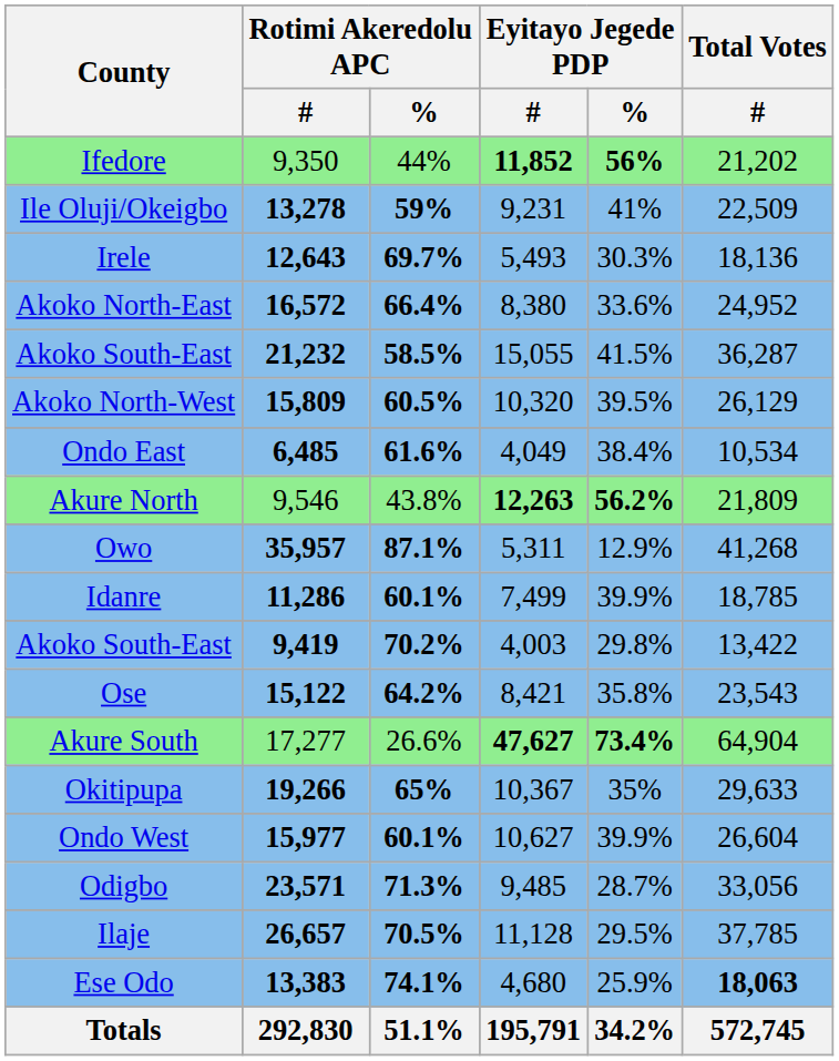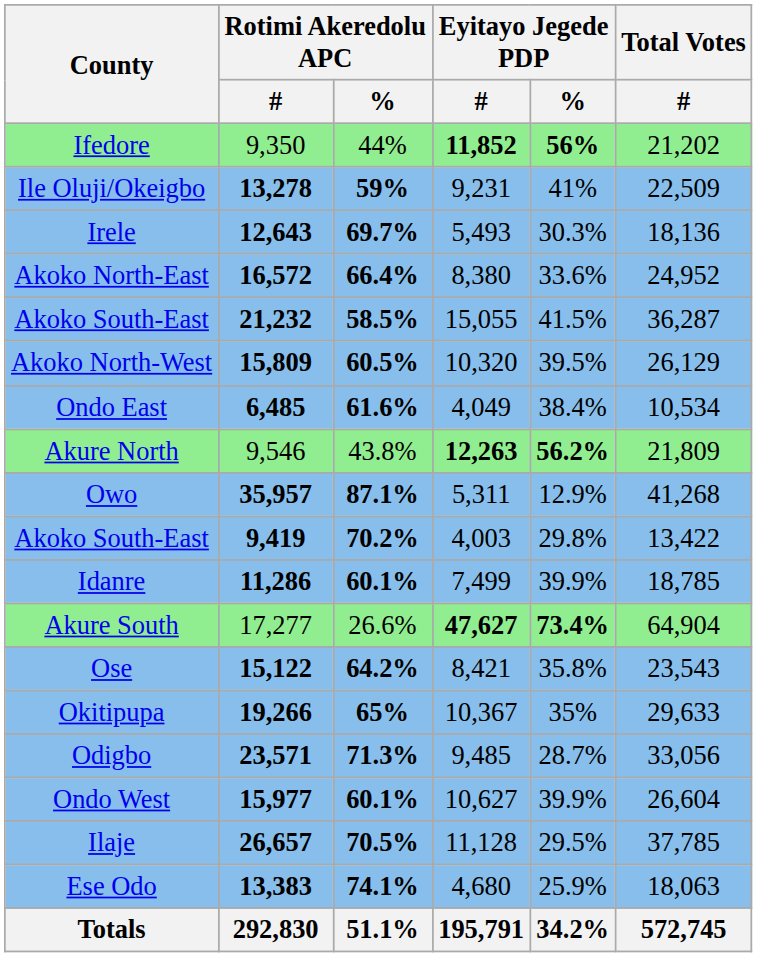rows swapped: Idanre <-> Akoko South-East / 9,419
rows swapped: Akure South <-> Ose
rows swapped: Ondo West <-> Odigbo
Ese Odo | Total Votes / #: bold -> normal
